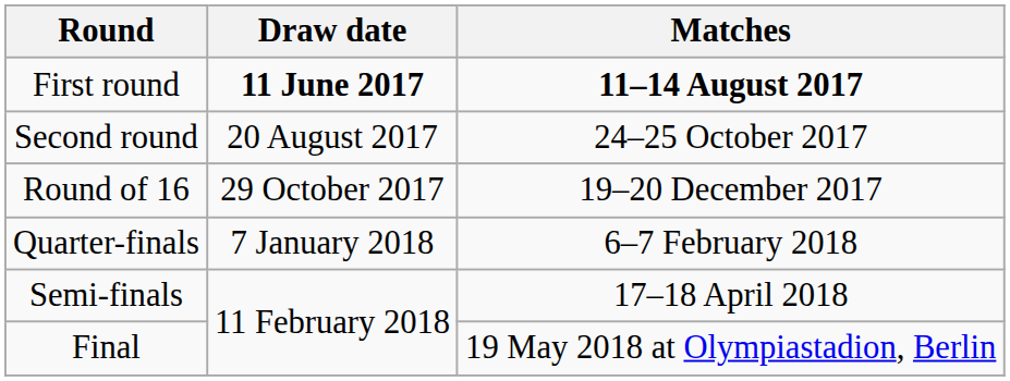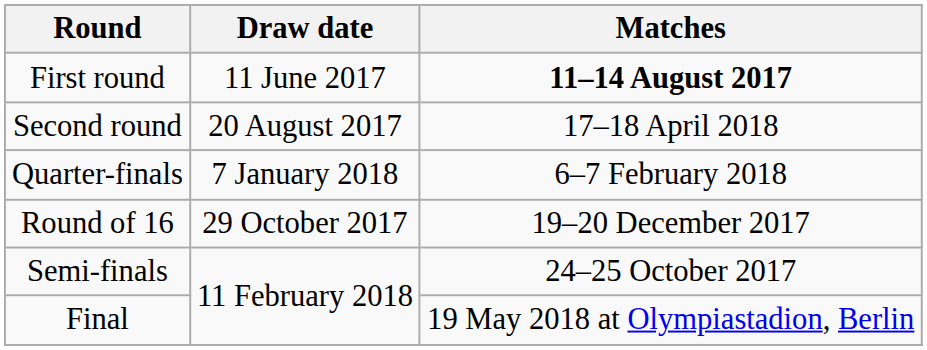First round | Draw date: bold -> normal
Second round | Matches: 24–25 October 2017 -> 17–18 April 2018
rows swapped: Round of 16 <-> Quarter-finals
Semi-finals | Matches: 17–18 April 2018 -> 24–25 October 2017
